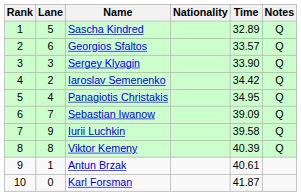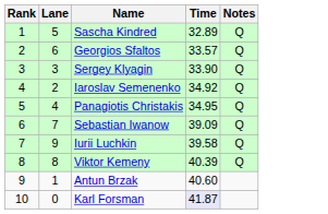- column: Nationality
Iaroslav Semenenko | Time: 34.42 -> 34.92
Antun Brzak | Time: 40.61 -> 40.60
Karl Forsman | Time: no background -> lavender background
